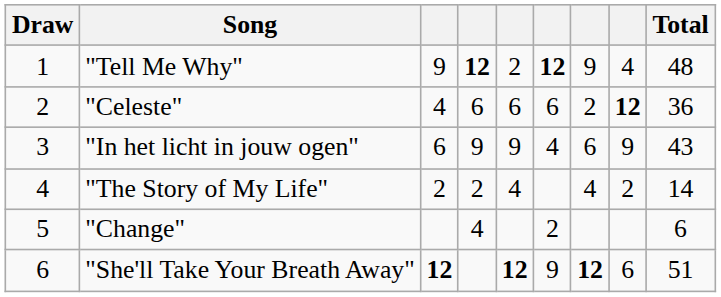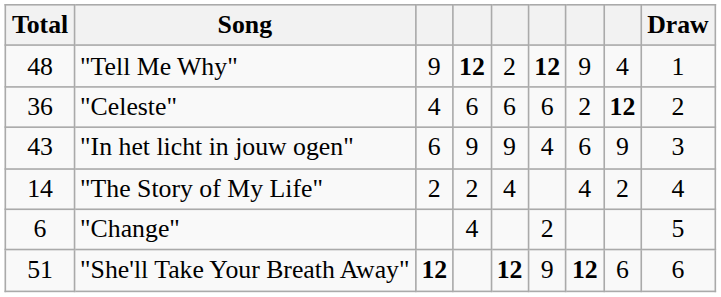columns swapped: Draw <-> Total
